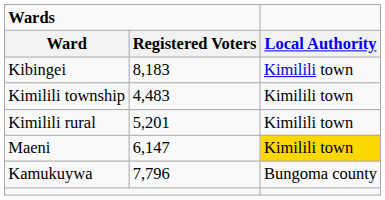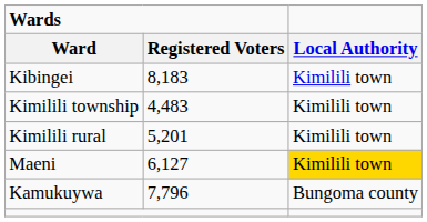Maeni | Wards / Registered Voters: 6,147 -> 6,127
